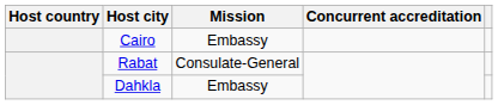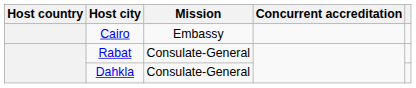Dahkla | Mission: Embassy -> Consulate-General
